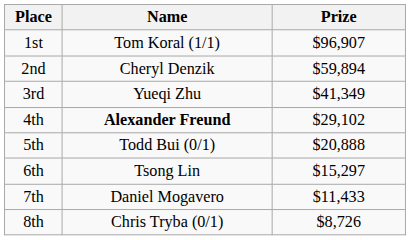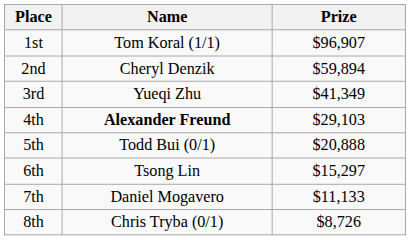4th | Prize: $29,102 -> $29,103
7th | Prize: $11,433 -> $11,133
